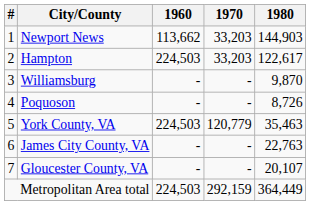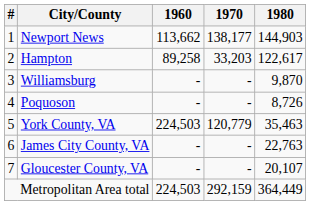Newport News | 1970: 33,203 -> 138,177
Hampton | 1960: 224,503 -> 89,258
